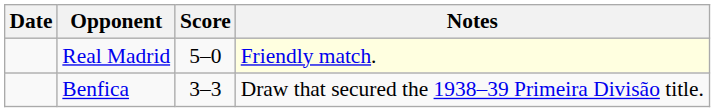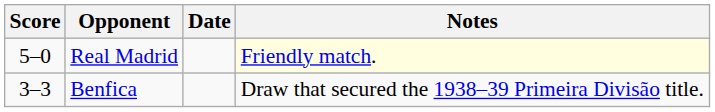columns swapped: Date <-> Score
